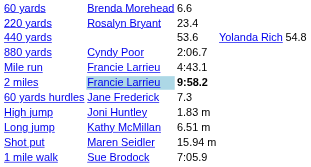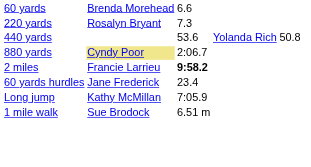220 yards | column 3: 23.4 -> 7.3
440 yards | column 5: 54.8 -> 50.8
880 yards | column 2: no background -> khaki background
- row: Mile run | Francie Larrieu | 4:43.1
2 miles | column 2: lightblue background -> no background
60 yards hurdles | column 3: 7.3 -> 23.4
- row: High jump | Joni Huntley | 1.83 m
Long jump | column 3: 6.51 m -> 7:05.9
- row: Shot put | Maren Seidler | 15.94 m
1 mile walk | column 3: 7:05.9 -> 6.51 m
